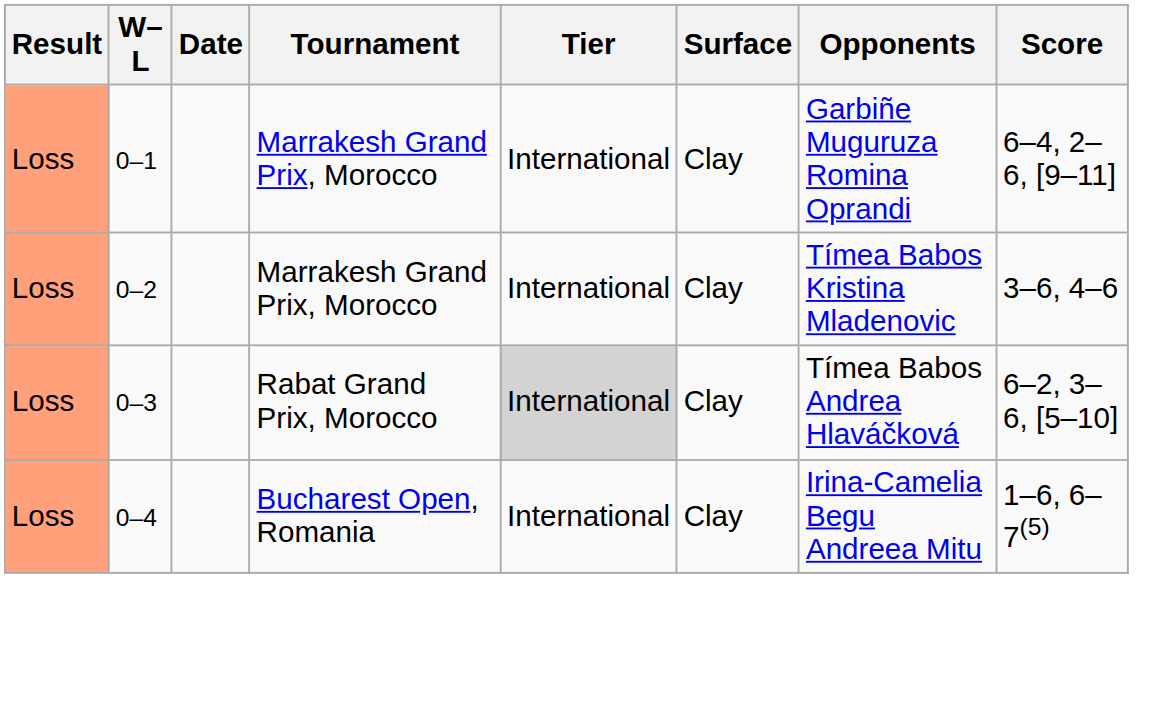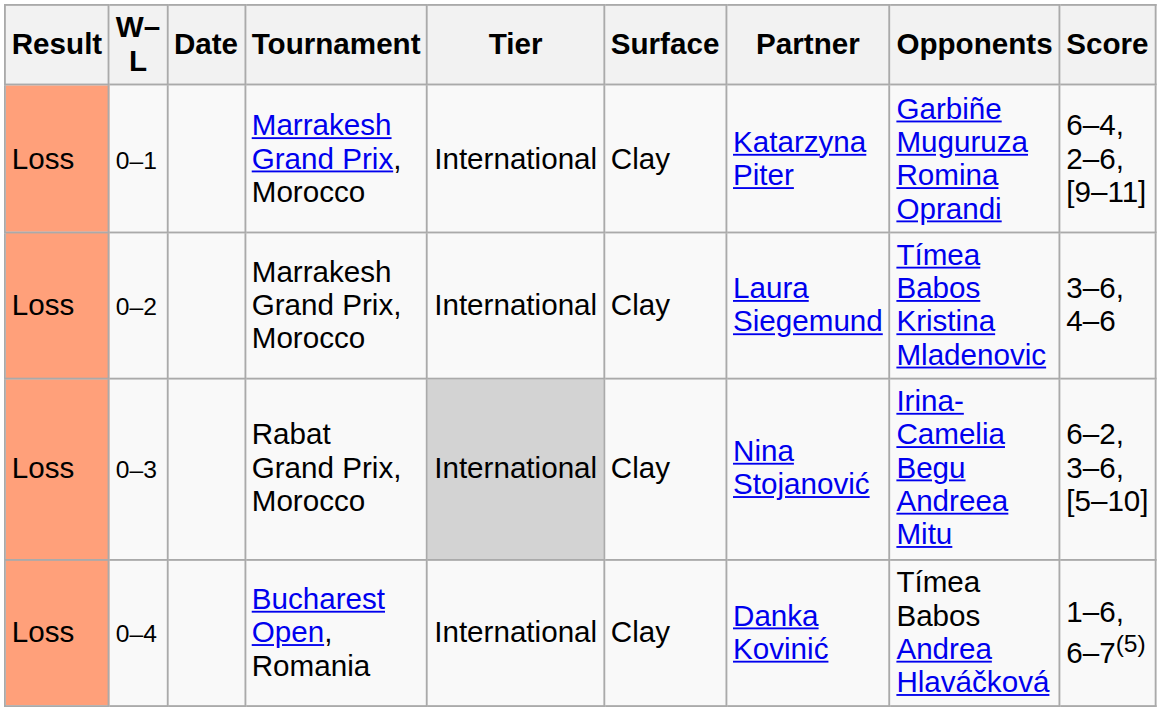+ column: Partner | Katarzyna Piter | Laura Siegemund | Nina Stojanović | Danka Kovinić
0–3 | Opponents: Tímea Babos Andrea Hlaváčková -> Irina-Camelia Begu Andreea Mitu
0–4 | Opponents: Irina-Camelia Begu Andreea Mitu -> Tímea Babos Andrea Hlaváčková
